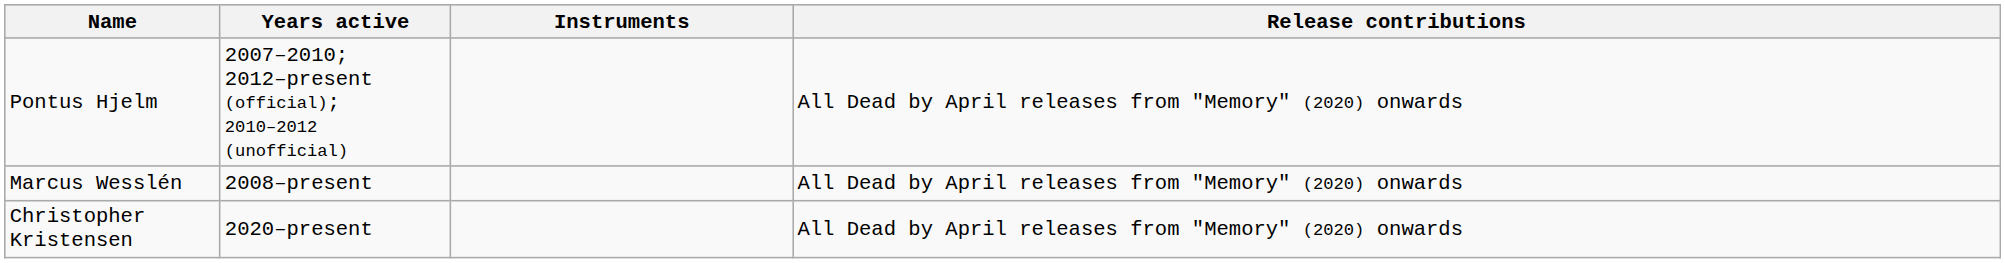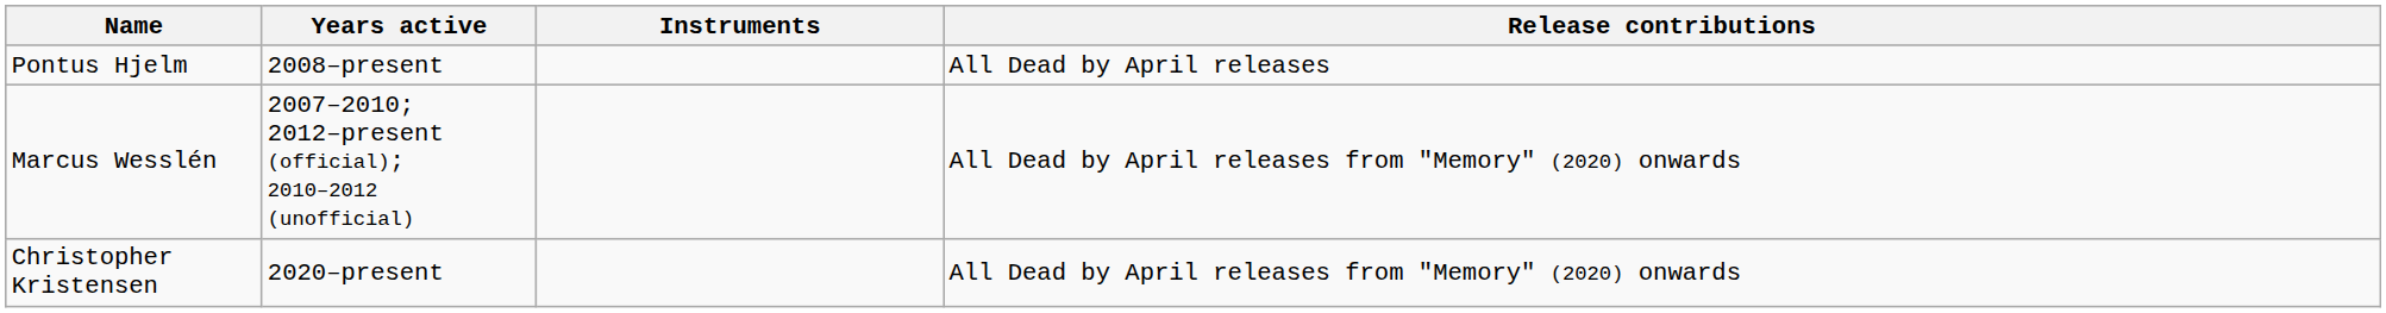Pontus Hjelm | Years active: 2007–2010; 2012–present (official); 2010–2012 (unofficial) -> 2008–present
Pontus Hjelm | Release contributions: All Dead by April releases from "Memory" (2020) onwards -> All Dead by April releases
Marcus Wesslén | Years active: 2008–present -> 2007–2010; 2012–present (official); 2010–2012 (unofficial)
